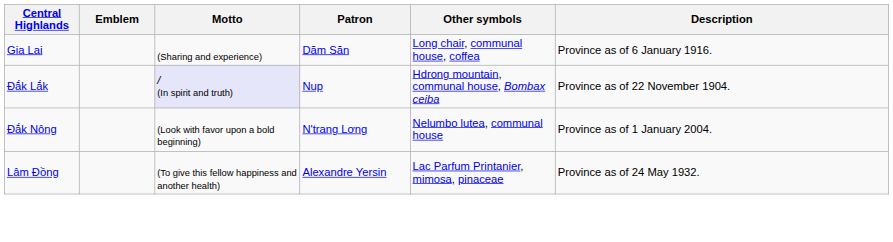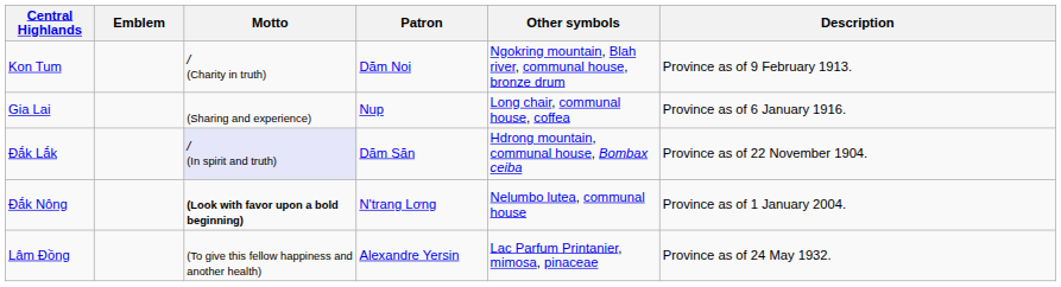+ row: Kon Tum | / (Charity in truth) | Dăm Noi | Ngokring mountain, Blah river, communal house, bronze drum | Province as of 9 February 1913.
Gia Lai | Patron: Dăm Săn -> Nup
Đắk Lắk | Patron: Nup -> Dăm Săn
Đắk Nông | Motto: normal -> bold
